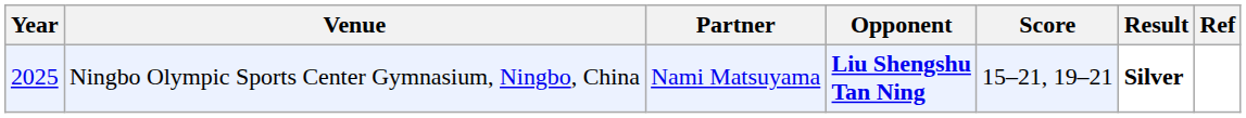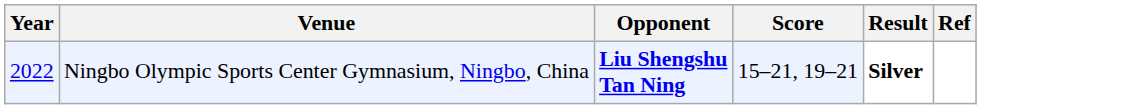- column: Partner | Nami Matsuyama
Ningbo Olympic Sports Center Gymnasium, Ningbo, China | Year: 2025 -> 2022
